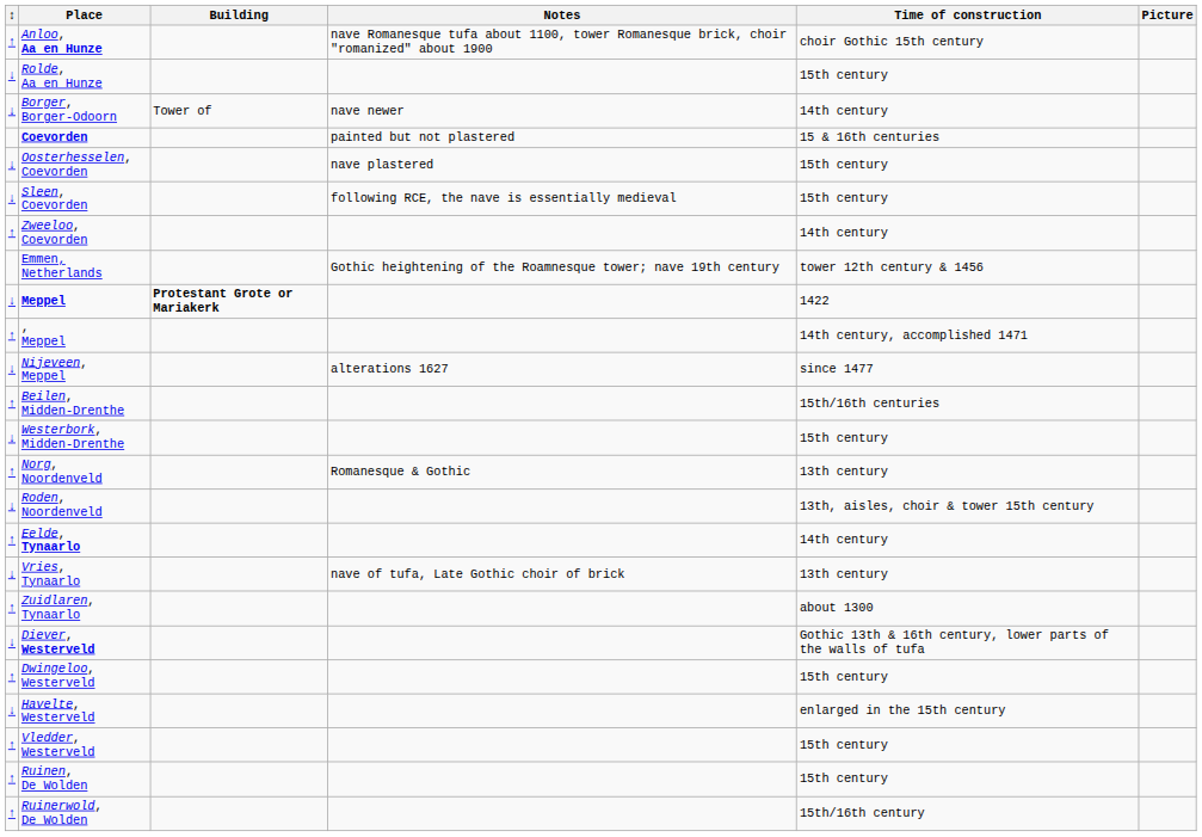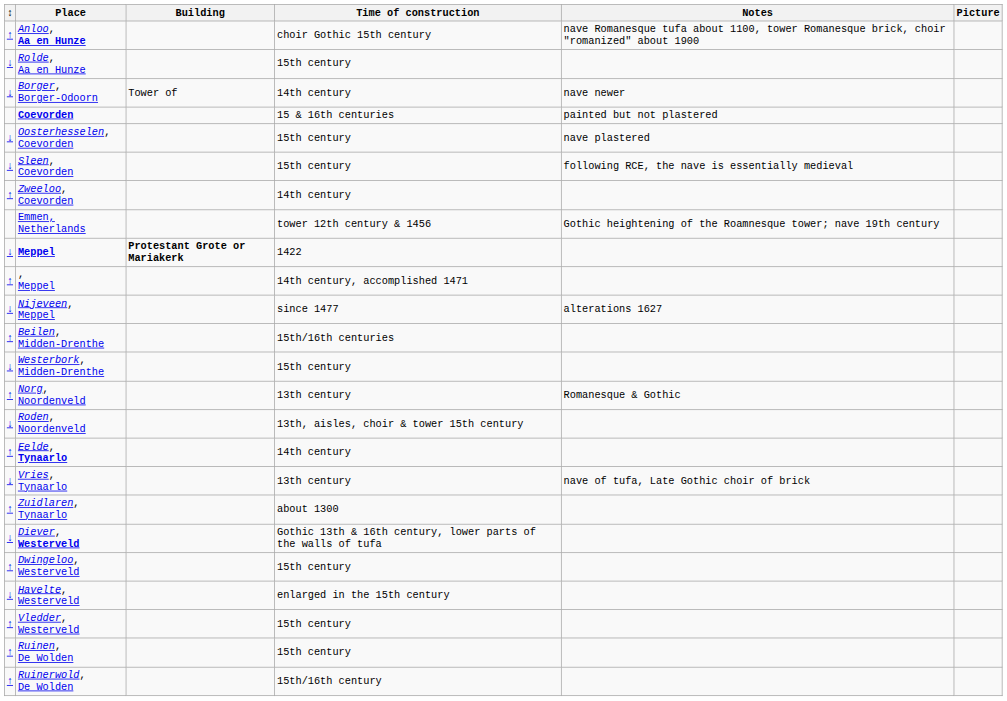columns swapped: Time of construction <-> Notes
